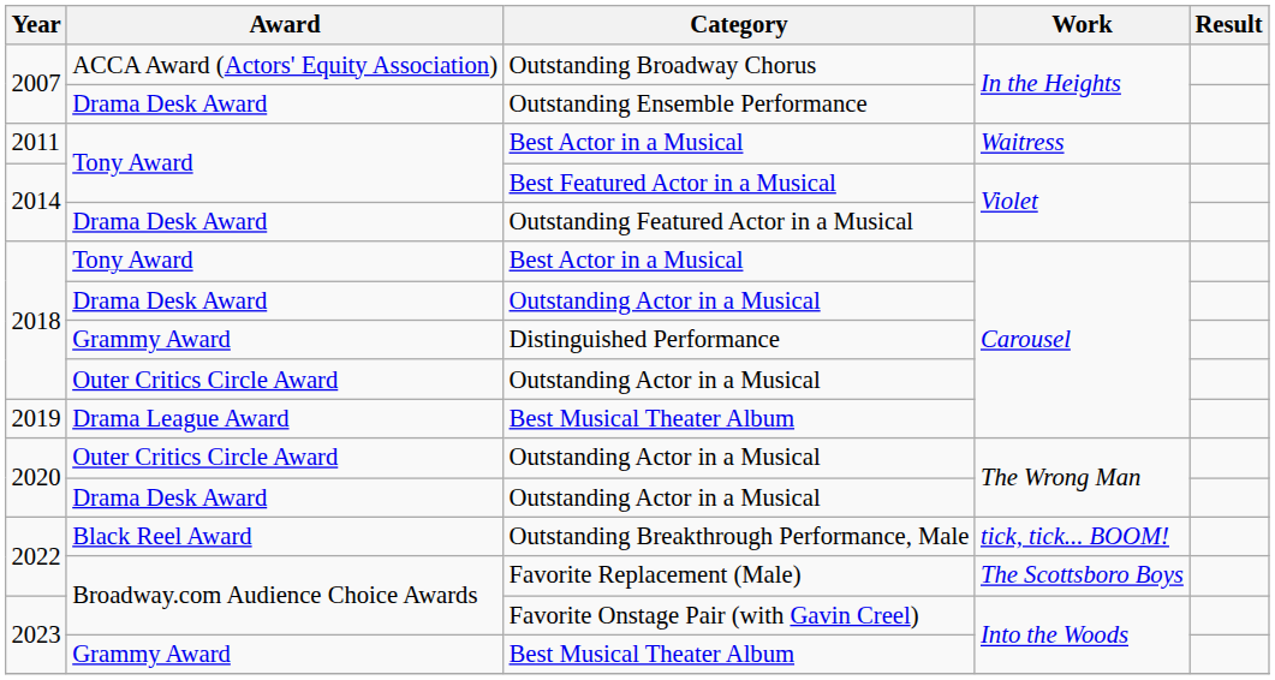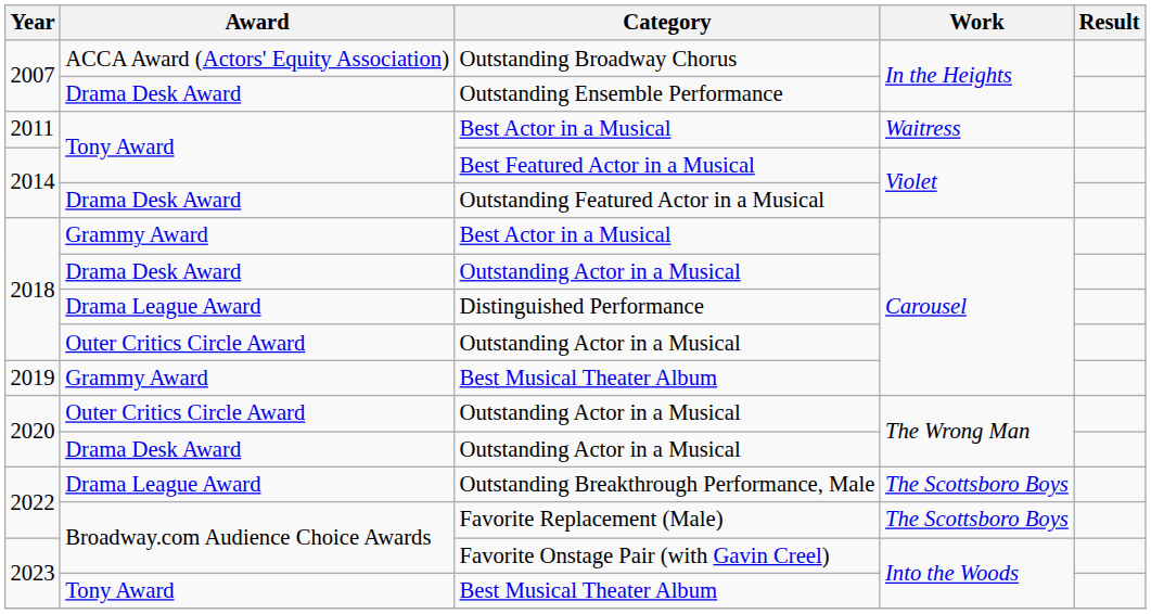2018 / Best Actor in a Musical | Award: Tony Award -> Grammy Award
Distinguished Performance | Award: Grammy Award -> Drama League Award
2019 / Best Musical Theater Album | Award: Drama League Award -> Grammy Award
Outstanding Breakthrough Performance, Male | Award: Black Reel Award -> Drama League Award
Outstanding Breakthrough Performance, Male | Work: tick, tick... BOOM! -> The Scottsboro Boys
2023 / Best Musical Theater Album | Award: Grammy Award -> Tony Award
